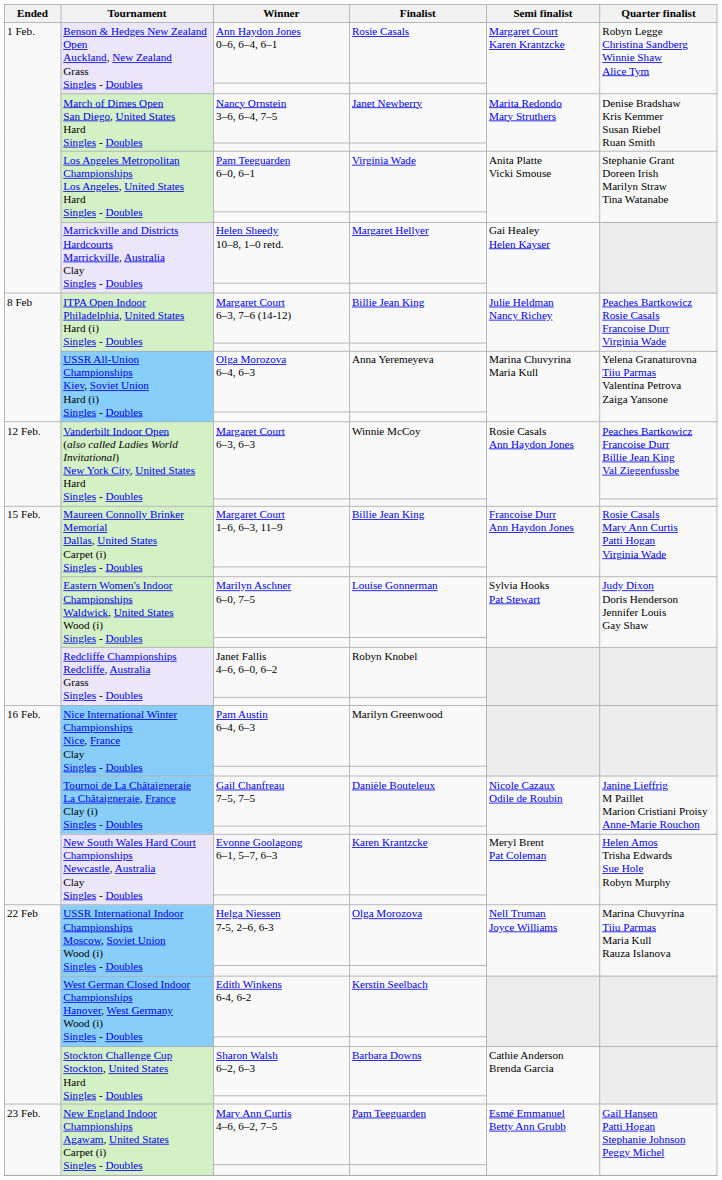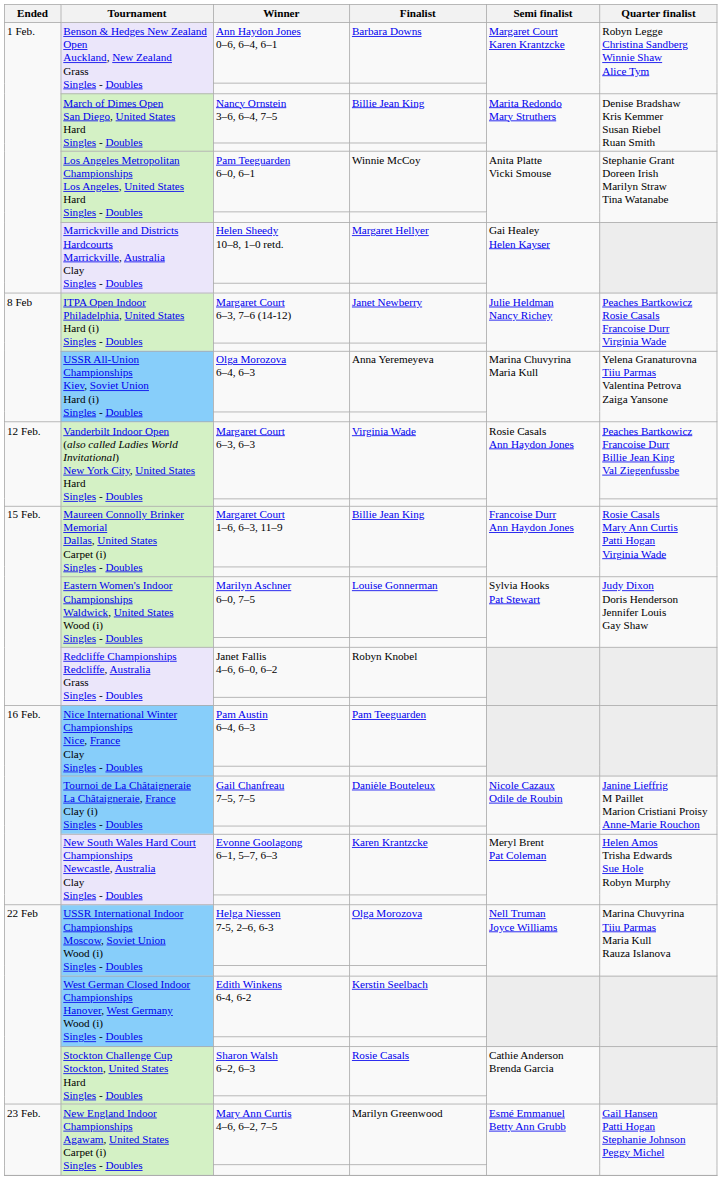Ann Haydon Jones 0–6, 6–4, 6–1 | Finalist: Rosie Casals -> Barbara Downs
Nancy Ornstein 3–6, 6–4, 7–5 | Finalist: Janet Newberry -> Billie Jean King
Pam Teeguarden 6–0, 6–1 | Finalist: Virginia Wade -> Winnie McCoy
Margaret Court 6–3, 7–6 (14-12) | Finalist: Billie Jean King -> Janet Newberry
Margaret Court 6–3, 6–3 | Finalist: Winnie McCoy -> Virginia Wade
Pam Austin 6–4, 6–3 | Finalist: Marilyn Greenwood -> Pam Teeguarden
Sharon Walsh 6–2, 6–3 | Finalist: Barbara Downs -> Rosie Casals
Mary Ann Curtis 4–6, 6–2, 7–5 | Finalist: Pam Teeguarden -> Marilyn Greenwood
